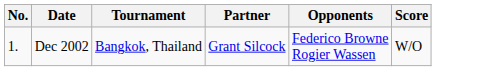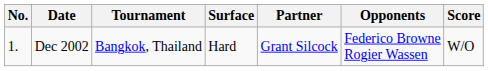+ column: Surface | Hard
